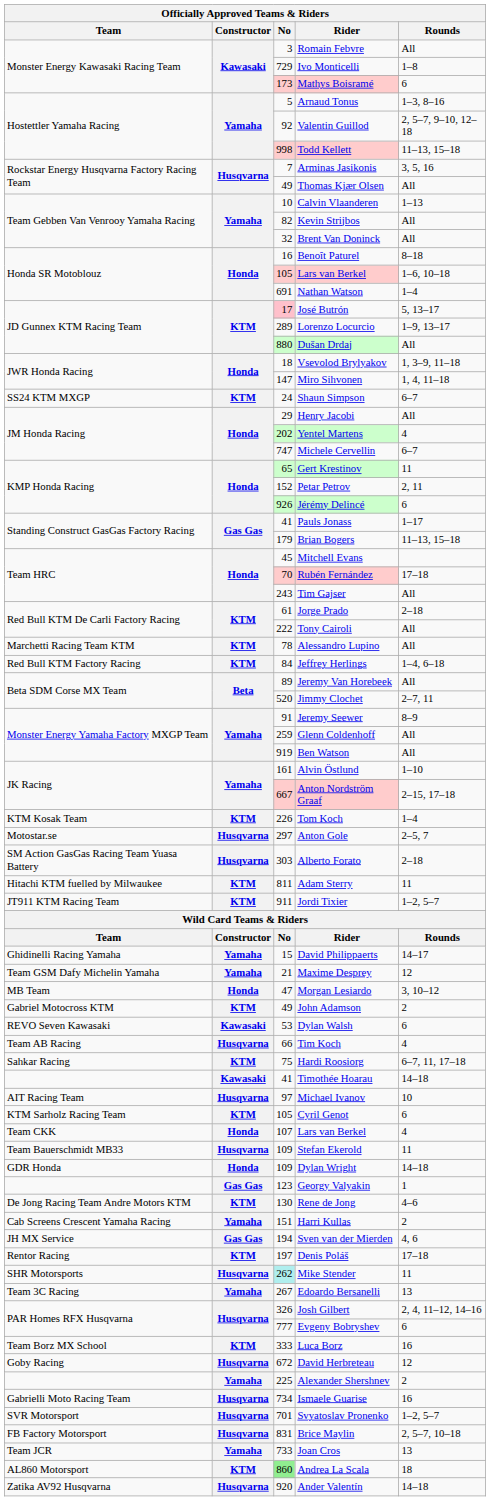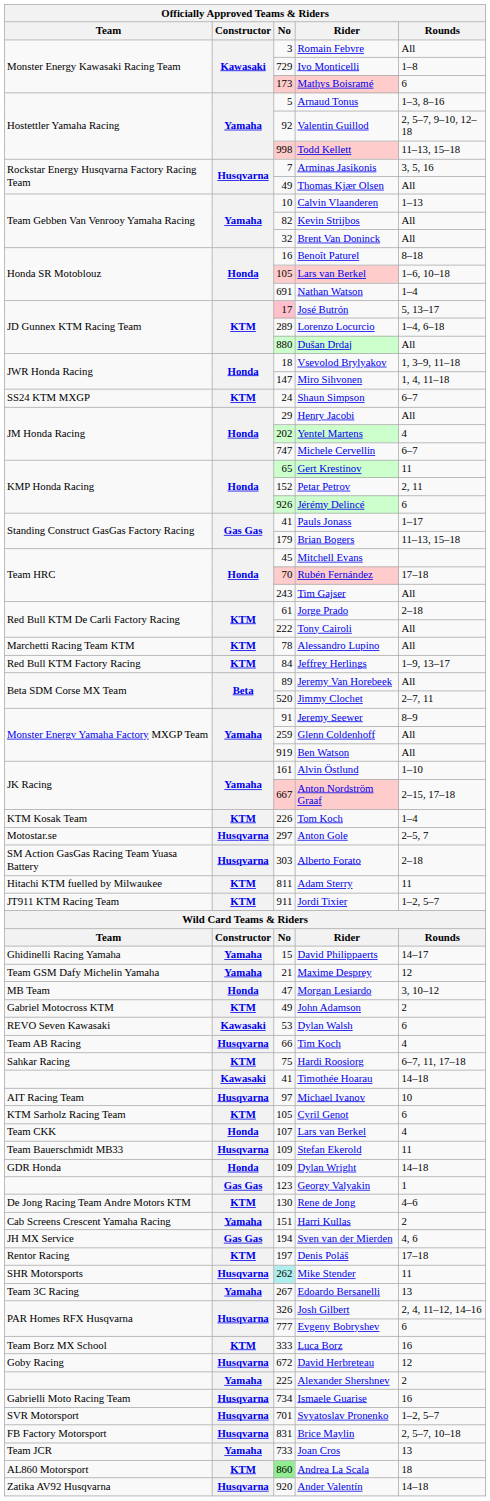Lorenzo Locurcio | Rounds: 1–9, 13–17 -> 1–4, 6–18
Jeffrey Herlings | Rounds: 1–4, 6–18 -> 1–9, 13–17
